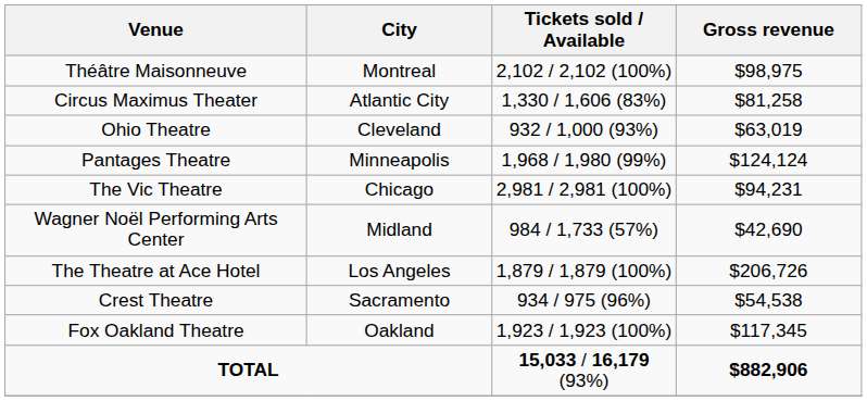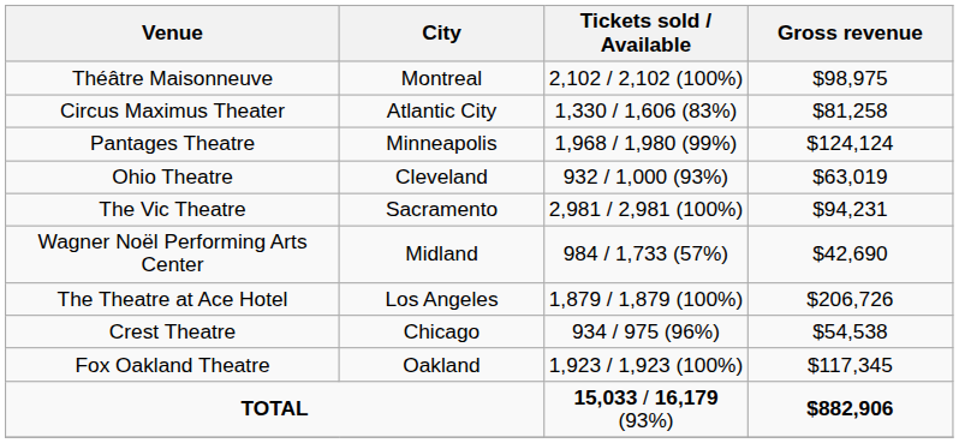rows swapped: Ohio Theatre <-> Pantages Theatre
The Vic Theatre | City: Chicago -> Sacramento
Crest Theatre | City: Sacramento -> Chicago
